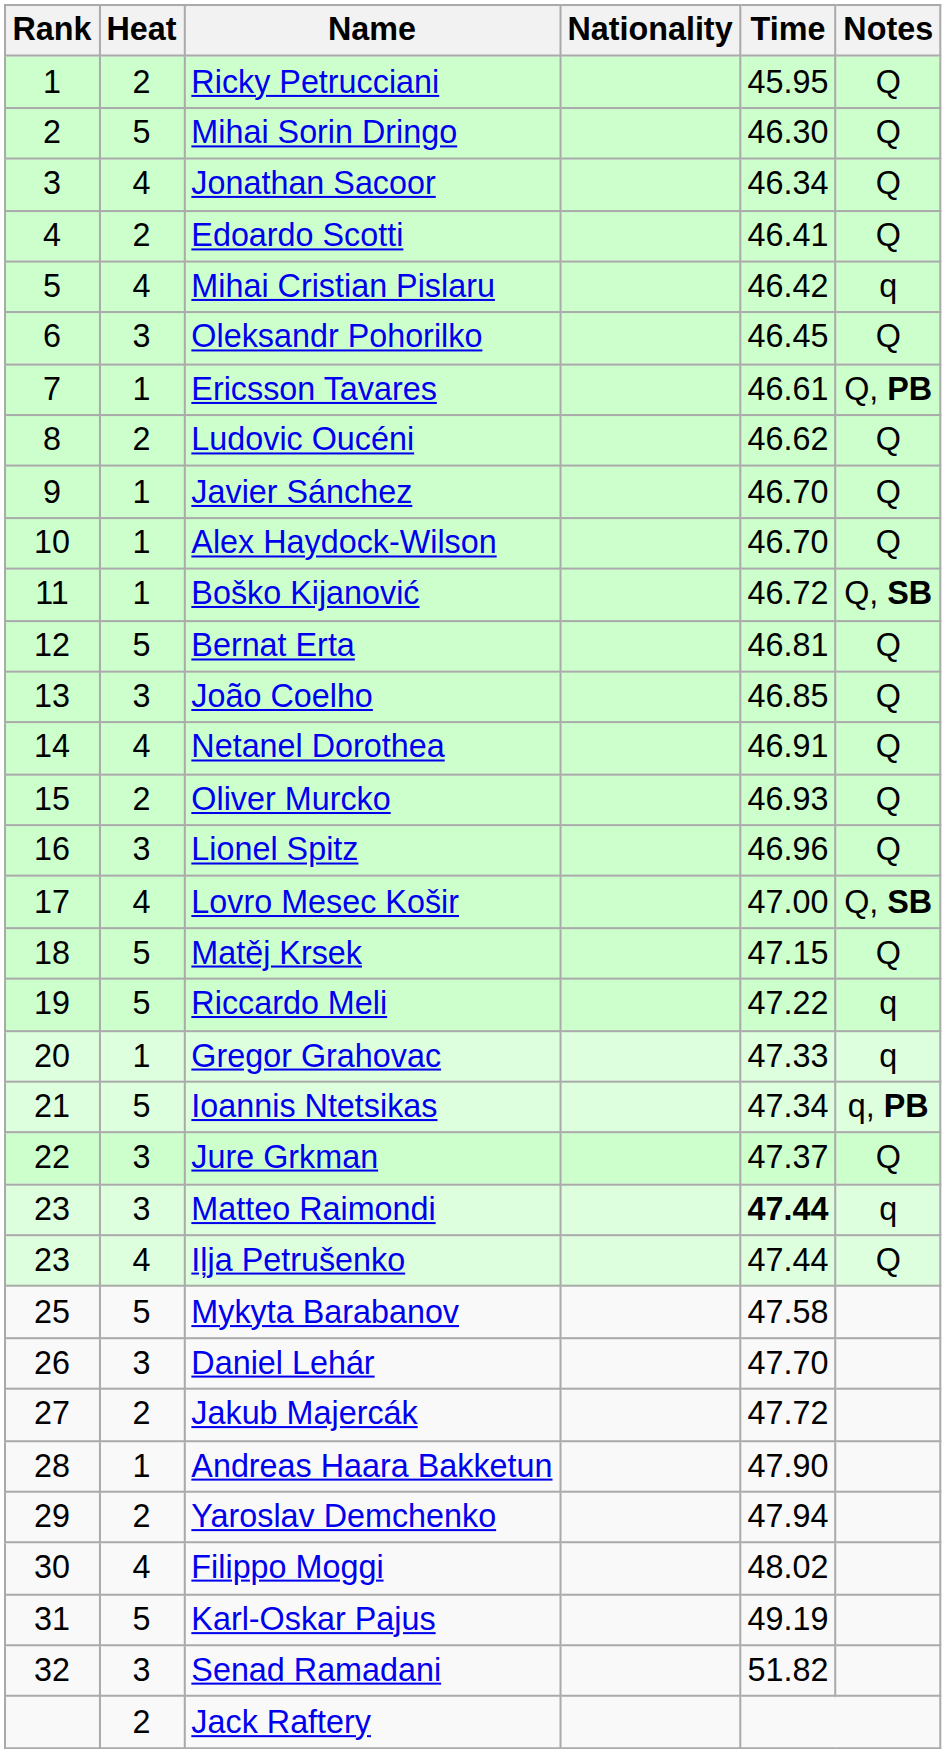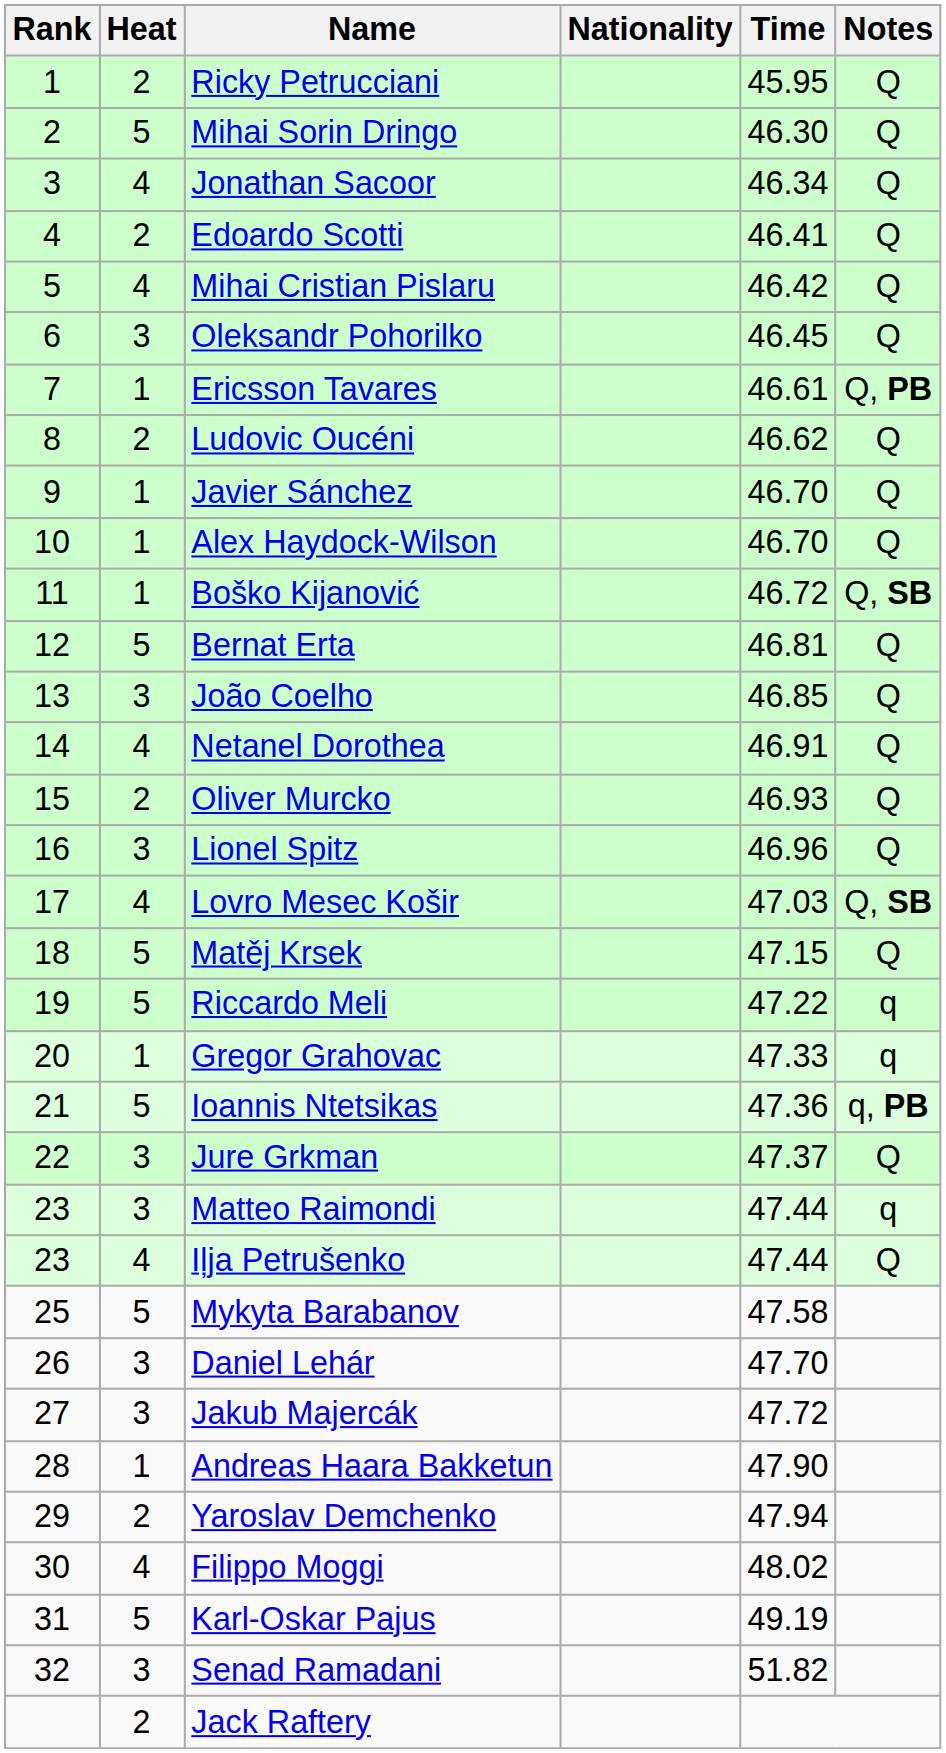Mihai Cristian Pislaru | Notes: q -> Q
Lovro Mesec Košir | Time: 47.00 -> 47.03
Ioannis Ntetsikas | Time: 47.34 -> 47.36
Matteo Raimondi | Time: bold -> normal
Jakub Majercák | Heat: 2 -> 3
